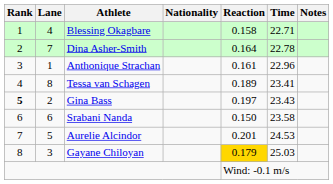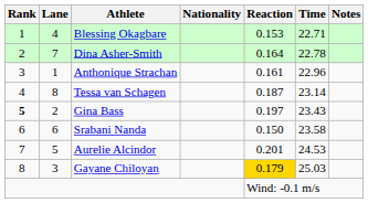Blessing Okagbare | Reaction: 0.158 -> 0.153
Tessa van Schagen | Reaction: 0.189 -> 0.187
Tessa van Schagen | Time: 23.41 -> 23.14
